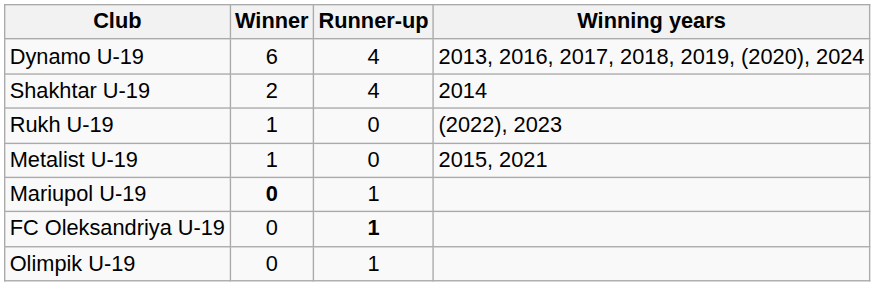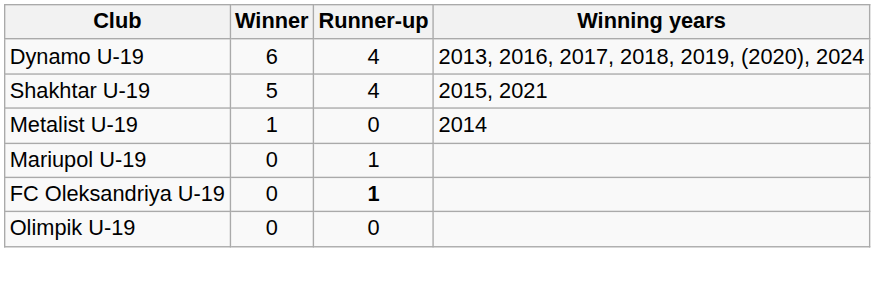Shakhtar U-19 | Winner: 2 -> 5
Shakhtar U-19 | Winning years: 2014 -> 2015, 2021
- row: Rukh U-19 | 1 | 0 | (2022), 2023
Metalist U-19 | Winning years: 2015, 2021 -> 2014
Mariupol U-19 | Winner: bold -> normal
Olimpik U-19 | Runner-up: 1 -> 0
